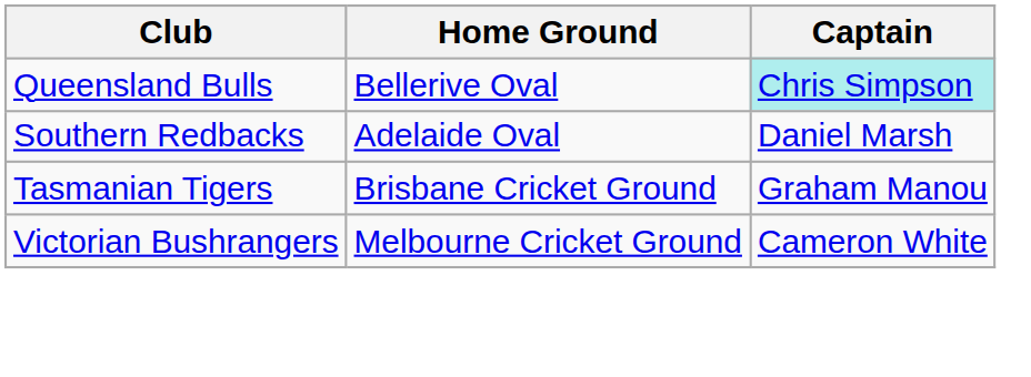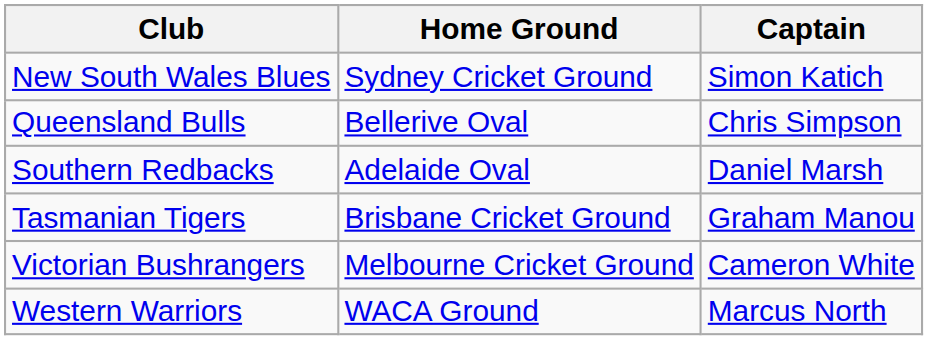+ row: New South Wales Blues | Sydney Cricket Ground | Simon Katich
Queensland Bulls | Captain: paleturquoise background -> no background
+ row: Western Warriors | WACA Ground | Marcus North
